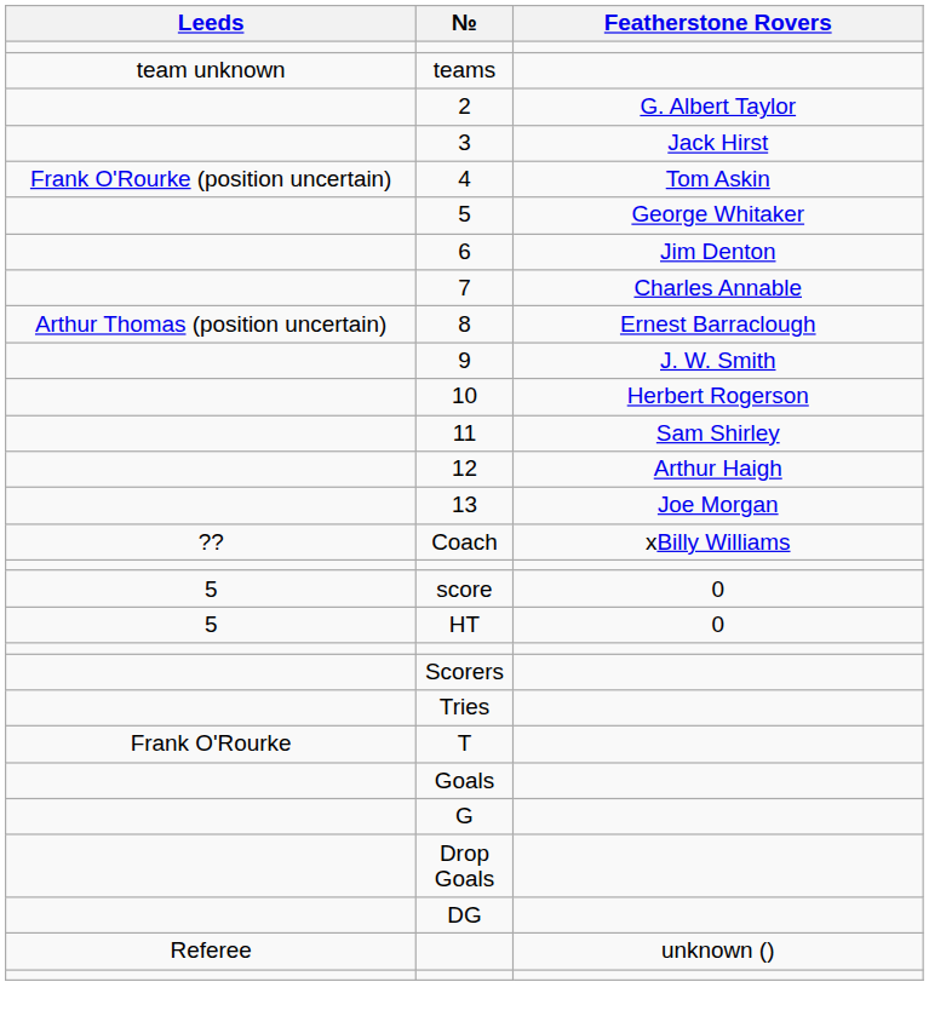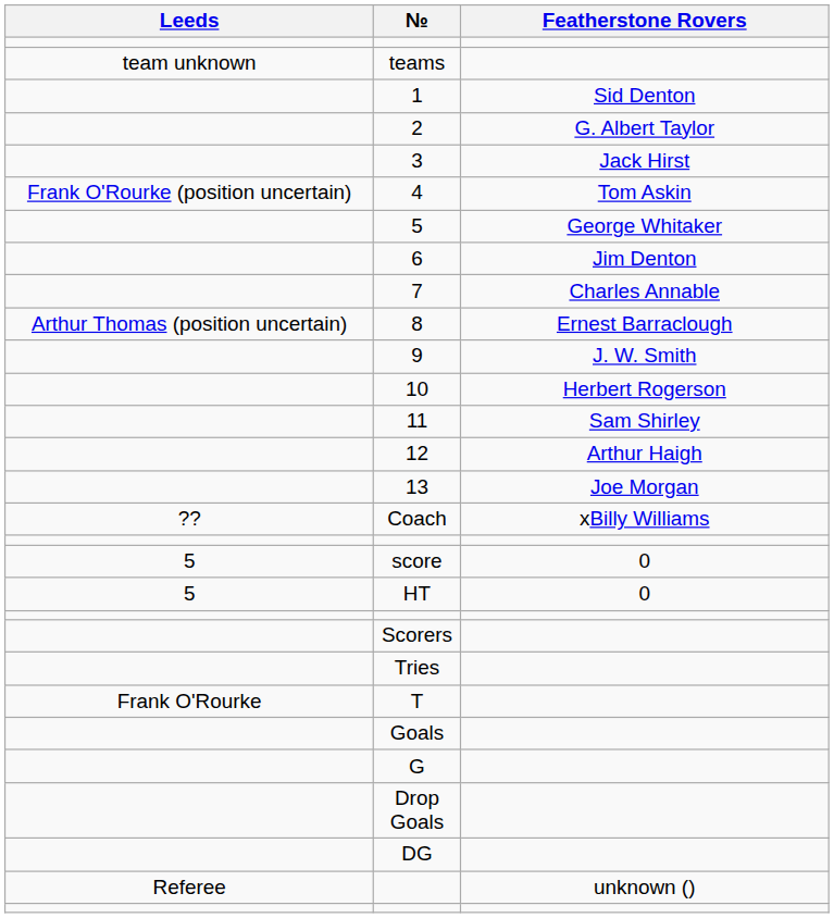+ row: 1 | Sid Denton
